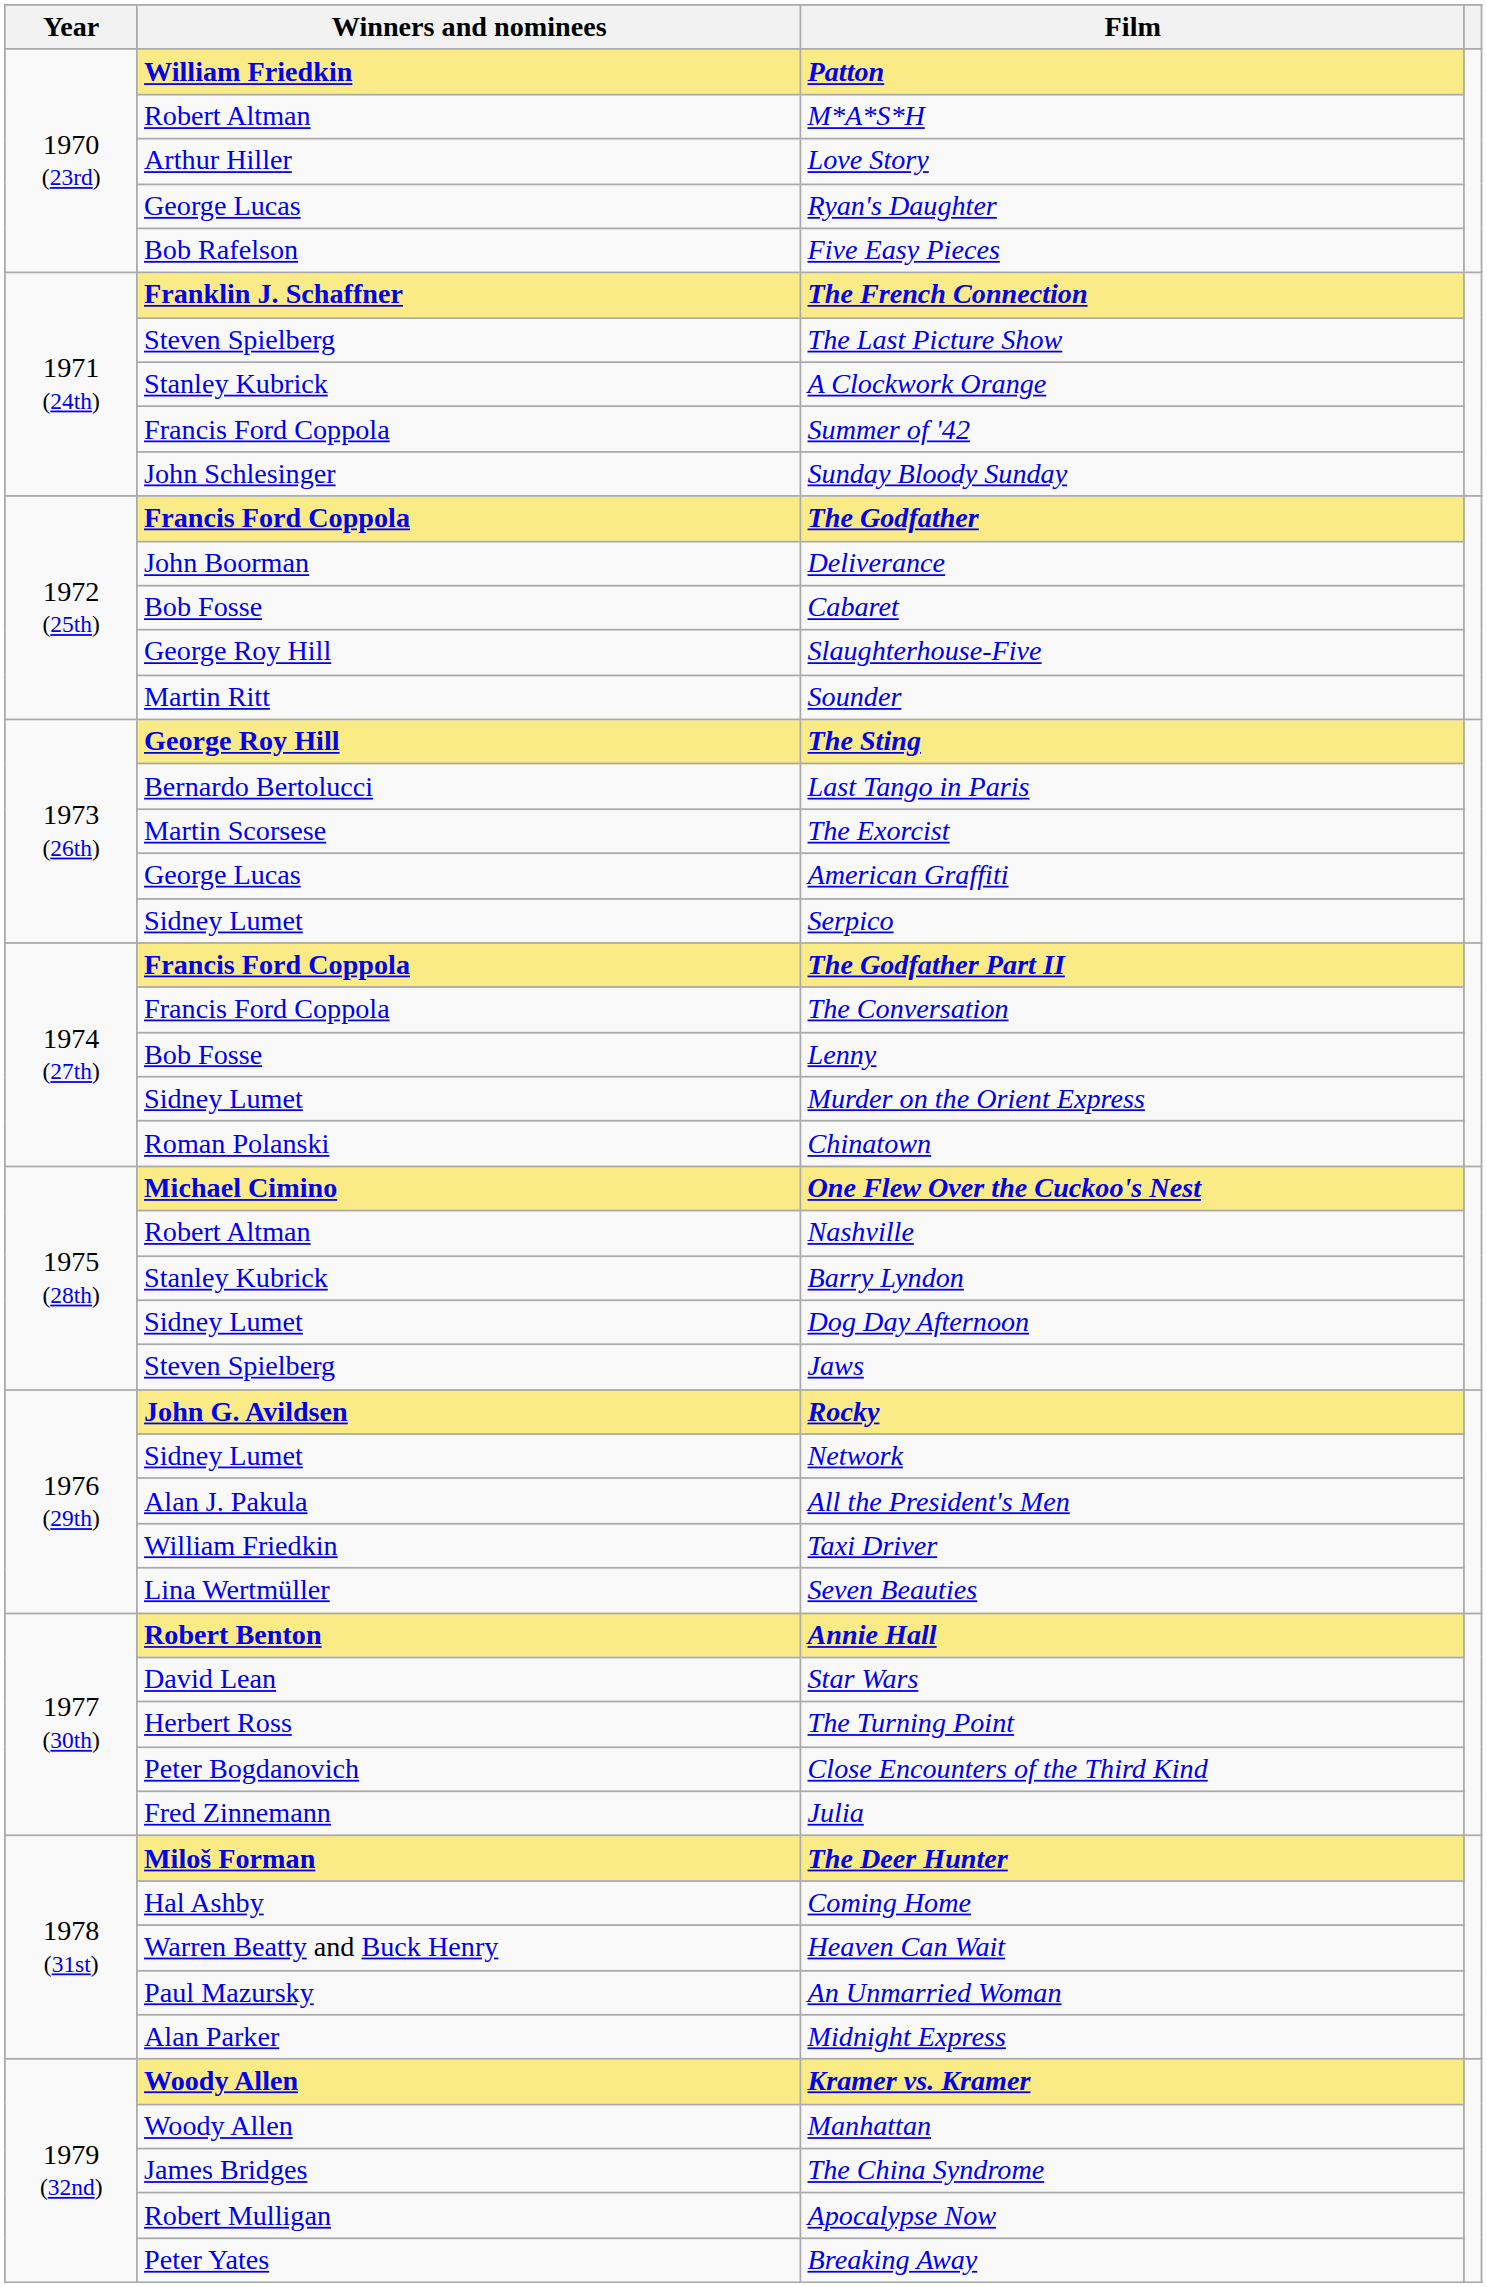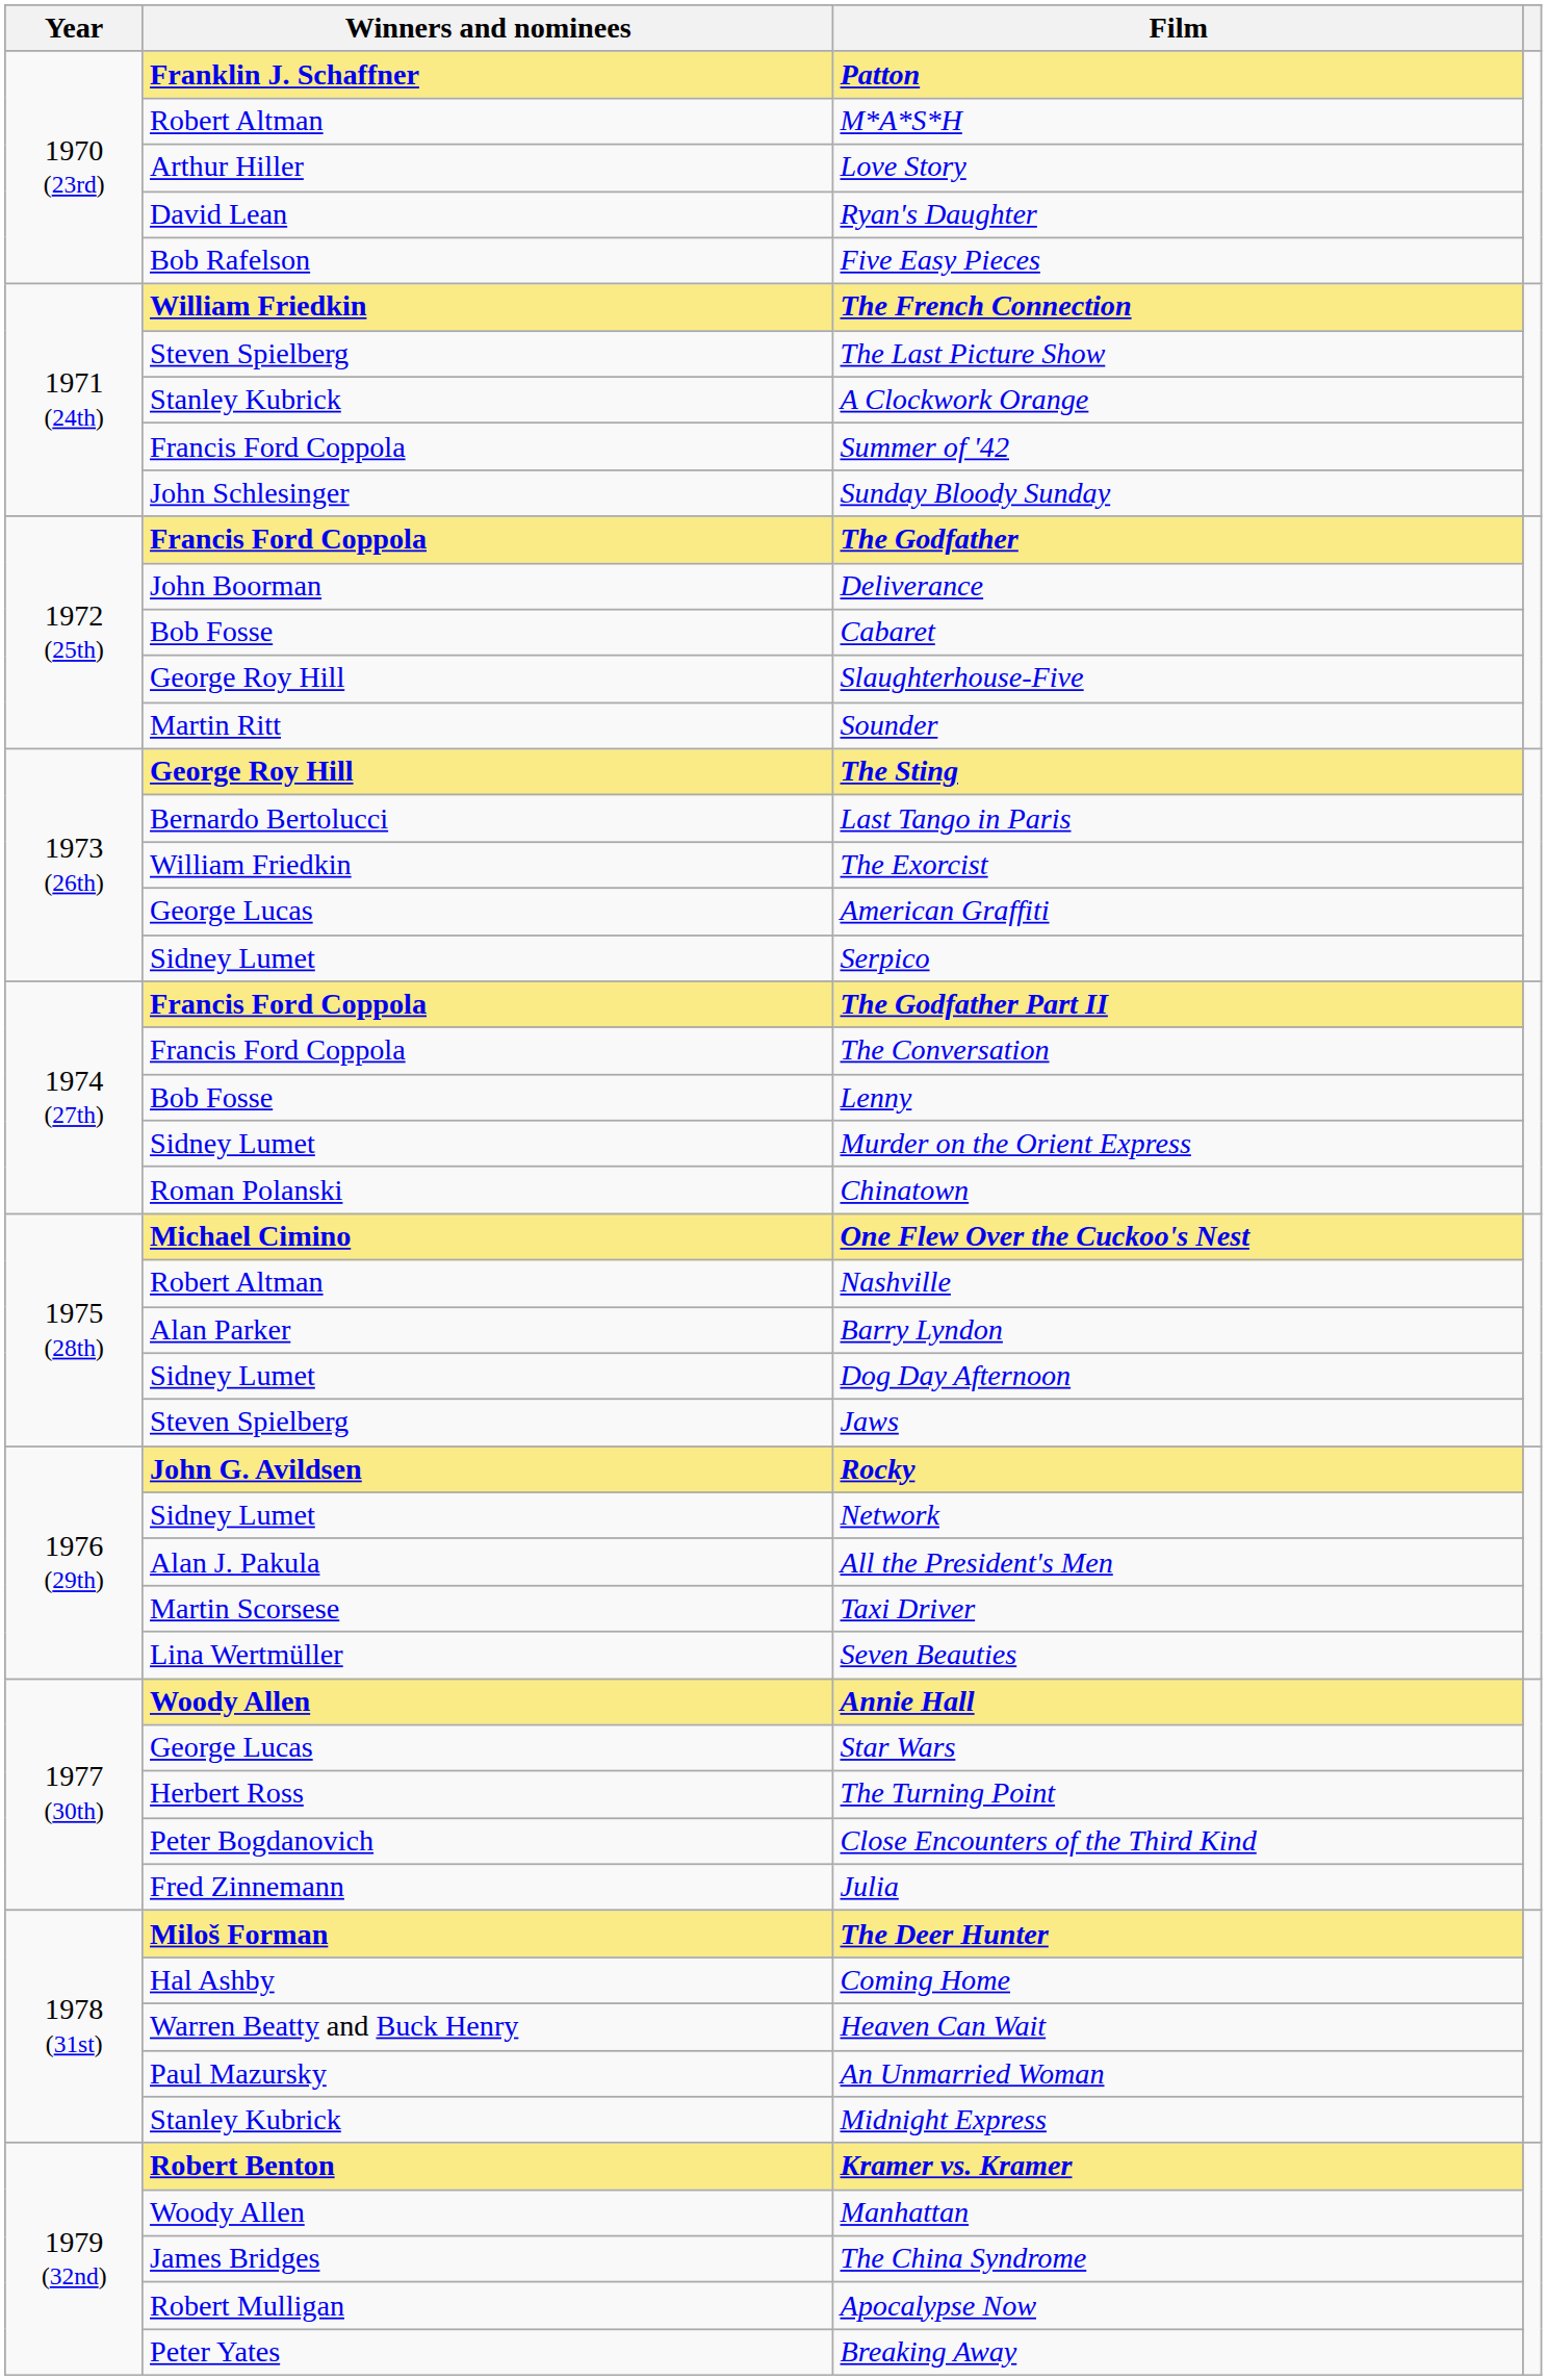Patton | Winners and nominees: William Friedkin -> Franklin J. Schaffner
Ryan's Daughter | Winners and nominees: George Lucas -> David Lean
The French Connection | Winners and nominees: Franklin J. Schaffner -> William Friedkin
The Exorcist | Winners and nominees: Martin Scorsese -> William Friedkin
Barry Lyndon | Winners and nominees: Stanley Kubrick -> Alan Parker
Taxi Driver | Winners and nominees: William Friedkin -> Martin Scorsese
Annie Hall | Winners and nominees: Robert Benton -> Woody Allen
Star Wars | Winners and nominees: David Lean -> George Lucas
Midnight Express | Winners and nominees: Alan Parker -> Stanley Kubrick
Kramer vs. Kramer | Winners and nominees: Woody Allen -> Robert Benton
